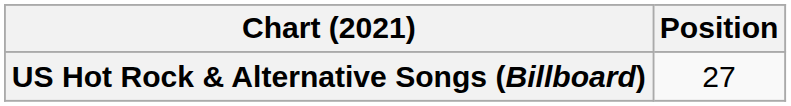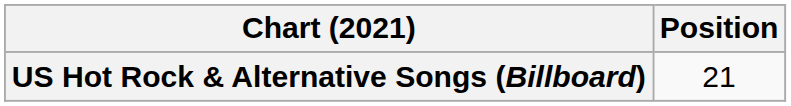US Hot Rock & Alternative Songs (Billboard) | Position: 27 -> 21
